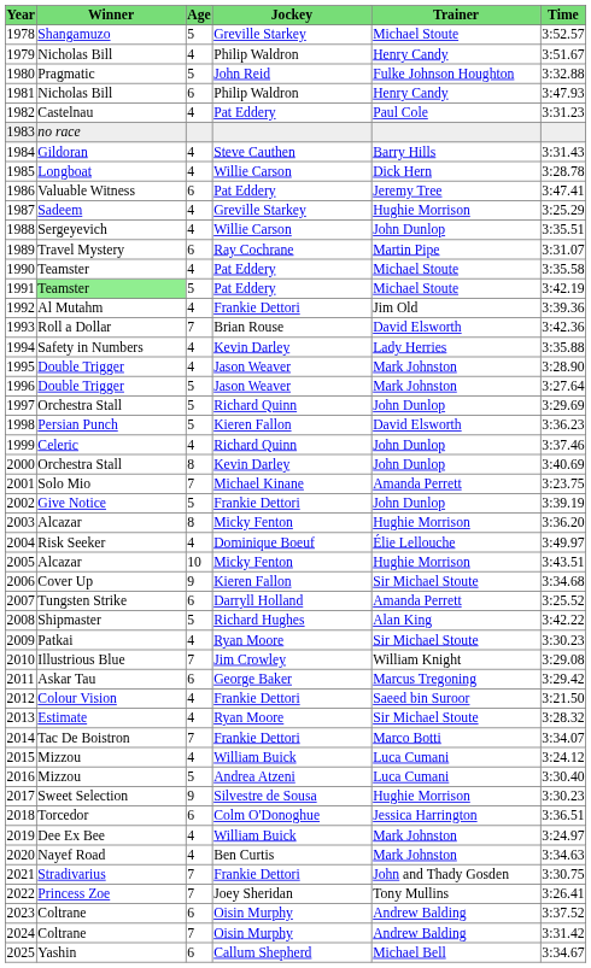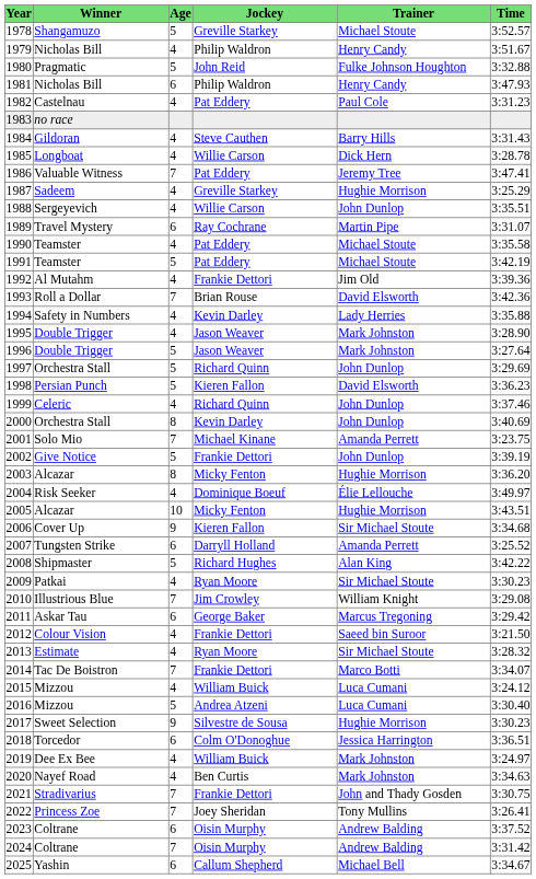1986 | Age: 6 -> 7
1991 | Winner: lightgreen background -> no background
